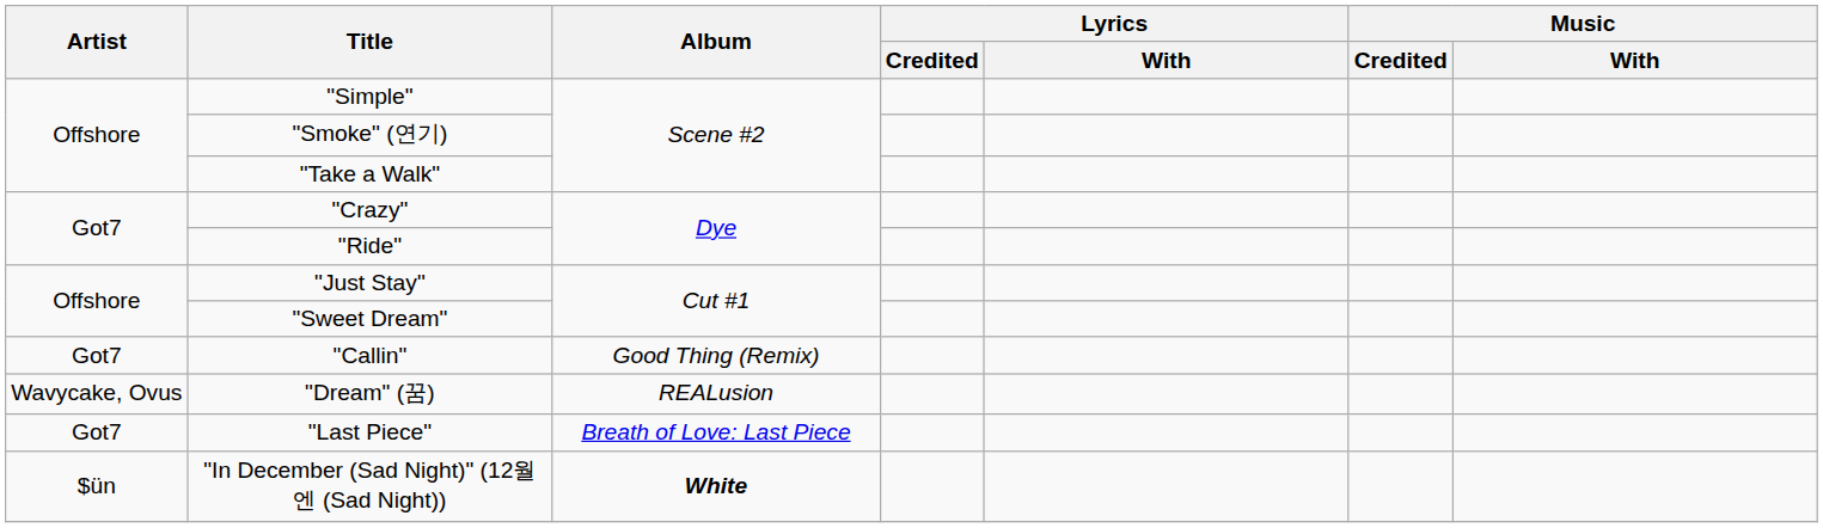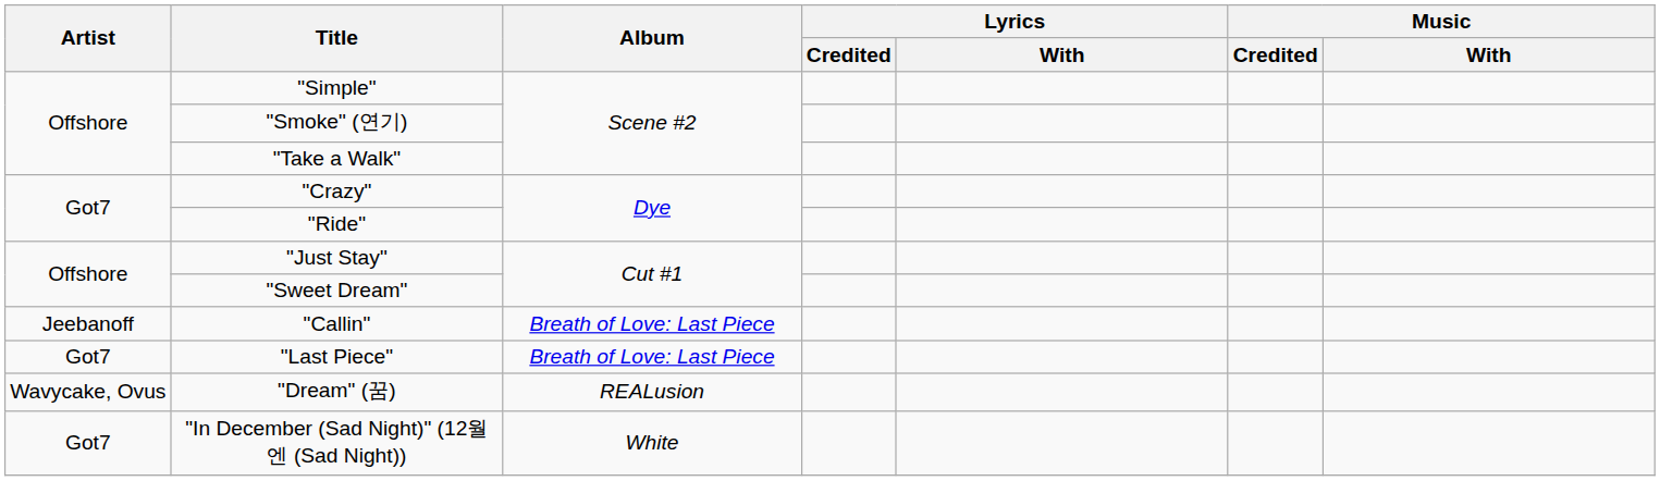"Callin" | Artist: Got7 -> Jeebanoff
"Callin" | Album: Good Thing (Remix) -> Breath of Love: Last Piece
rows swapped: "Last Piece" <-> "Dream" (꿈)
"In December (Sad Night)" (12월엔 (Sad Night)) | Artist: $ün -> Got7
"In December (Sad Night)" (12월엔 (Sad Night)) | Album: bold -> normal
